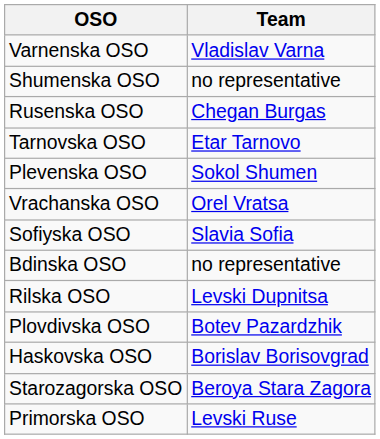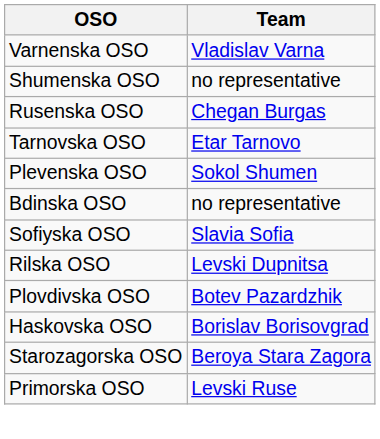- row: Vrachanska OSO | Orel Vratsa
rows swapped: Bdinska OSO <-> Sofiyska OSO
